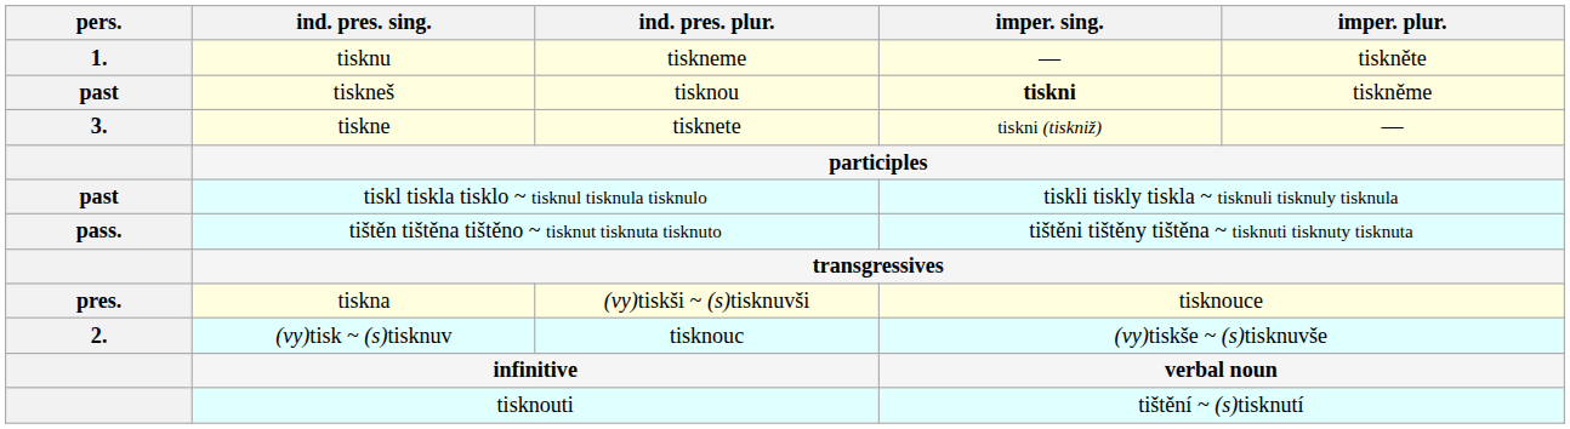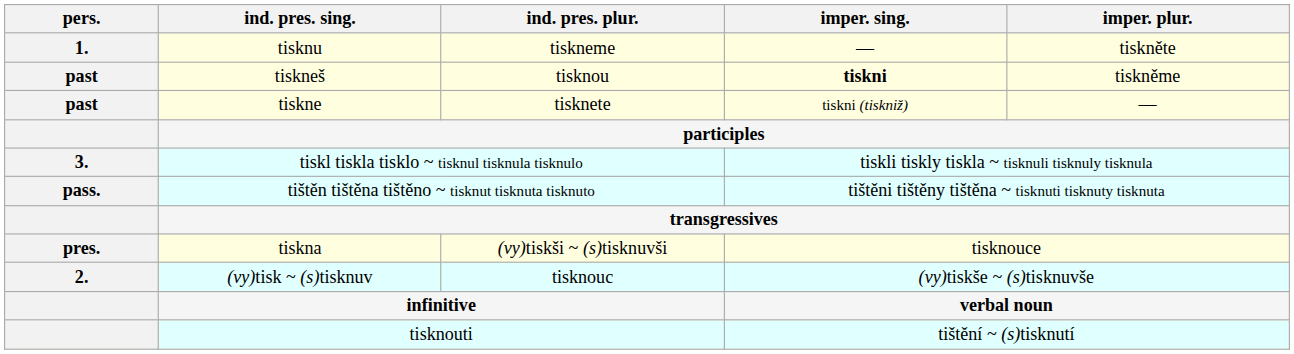tiskne | pers.: 3. -> past
tiskl tiskla tisklo ~ tisknul tisknula tisknulo | pers.: past -> 3.
